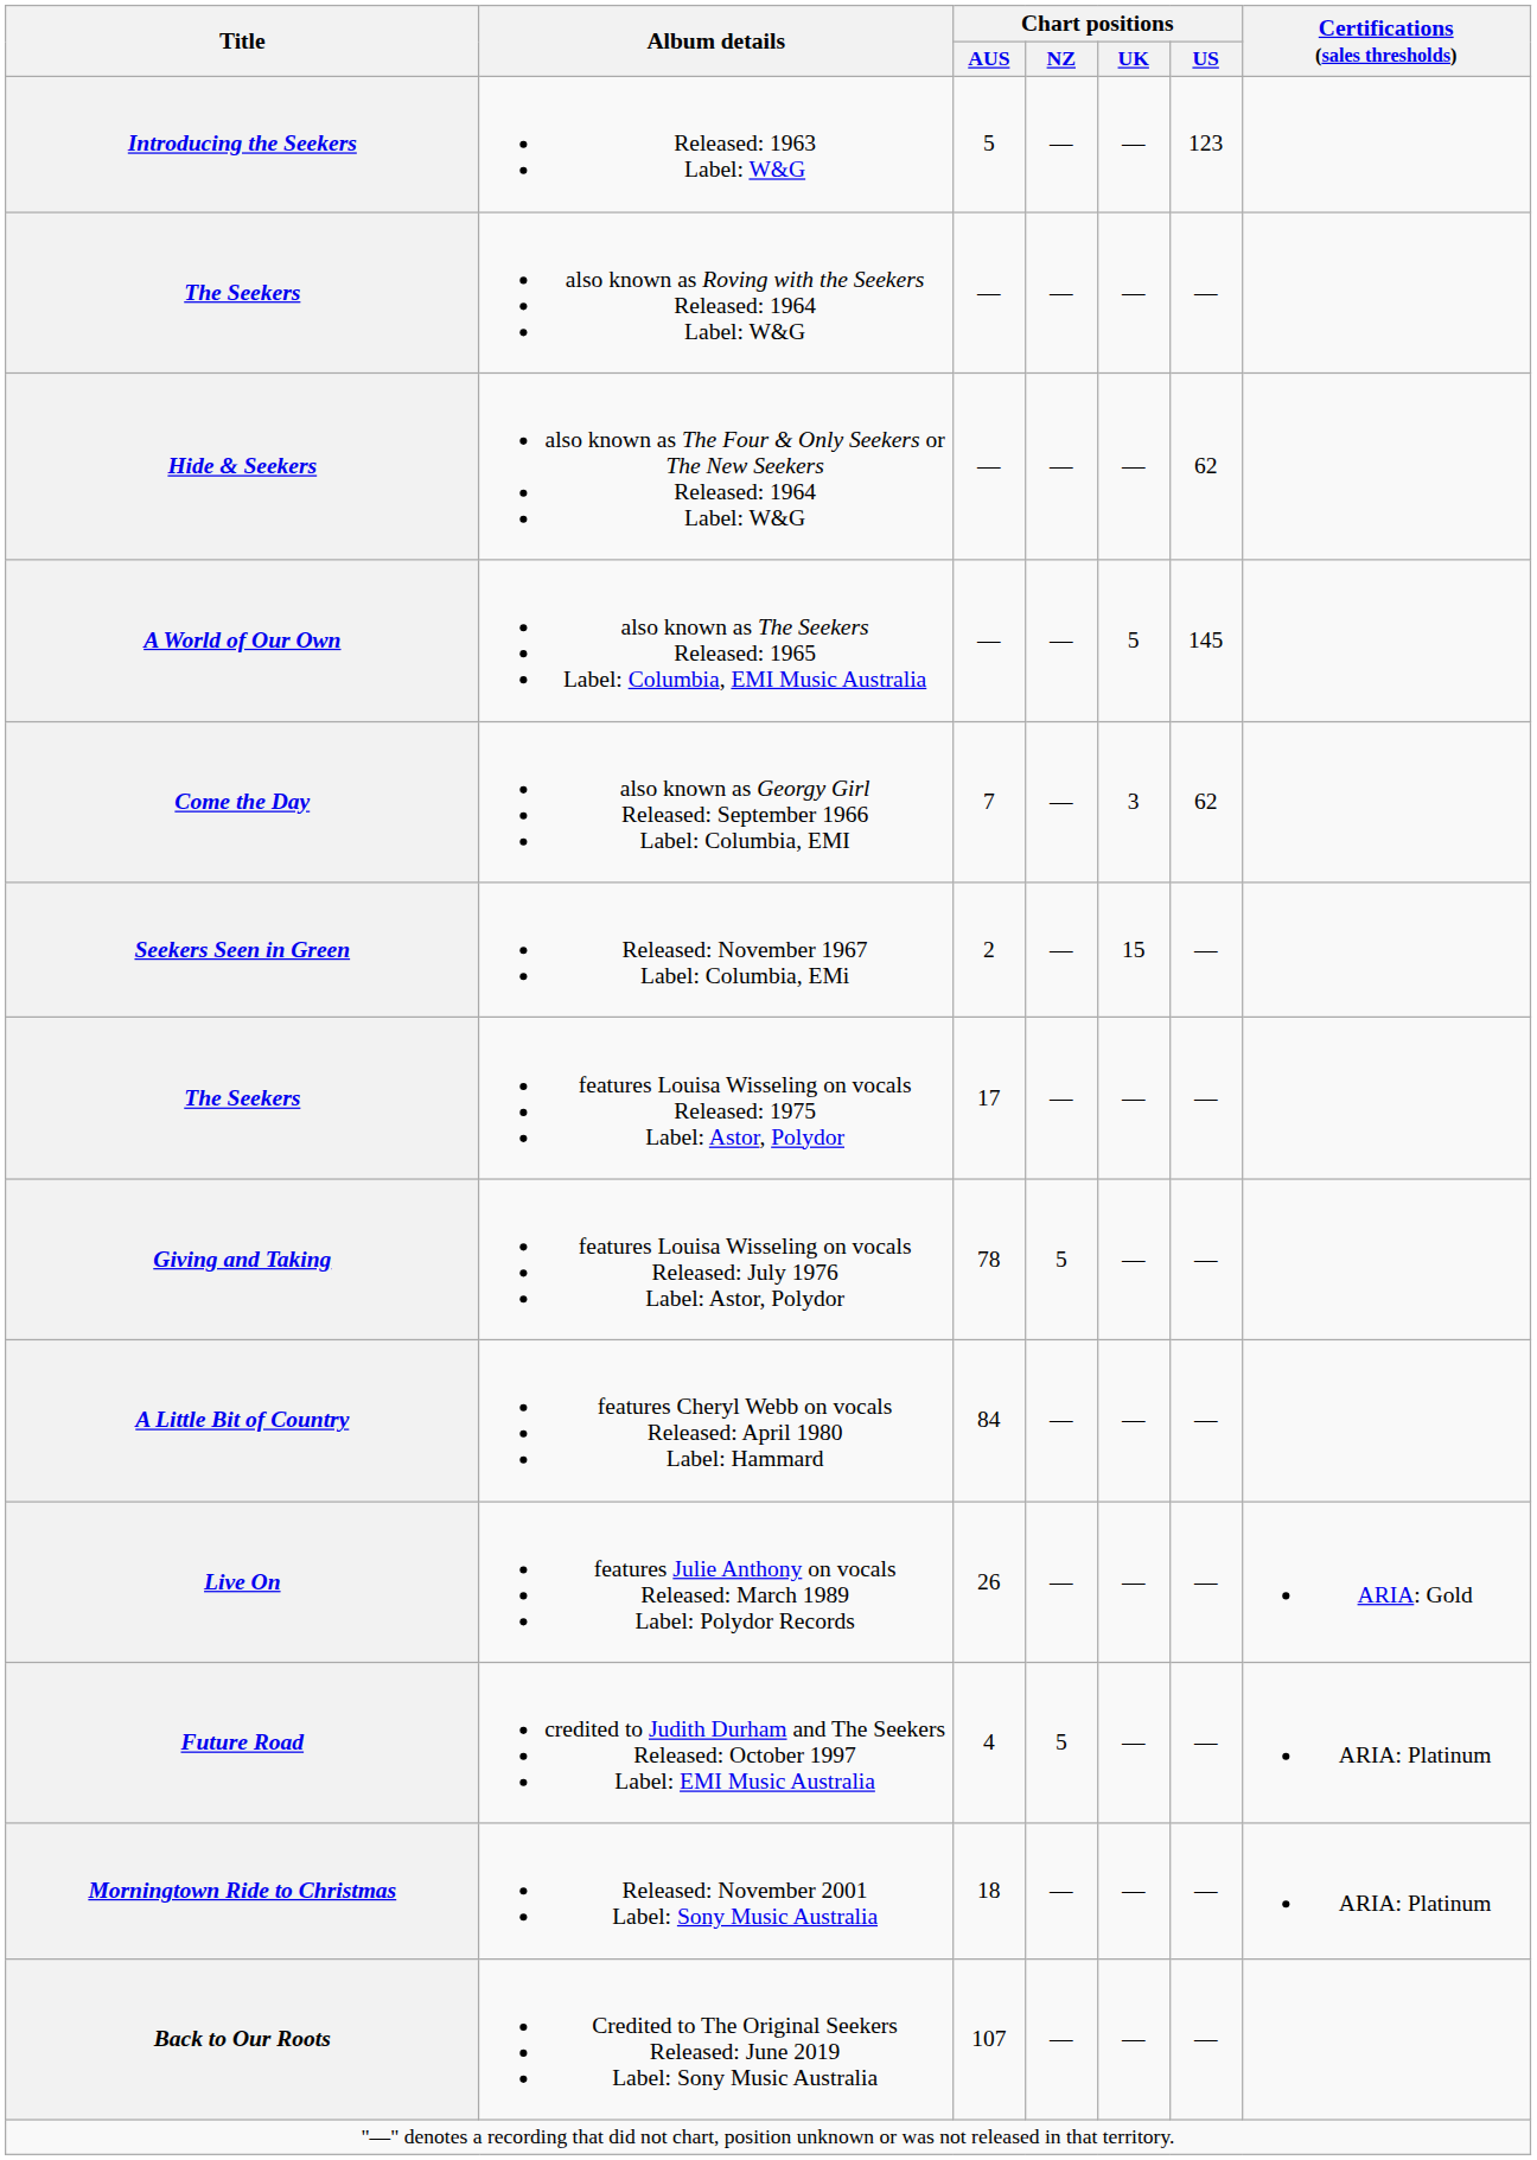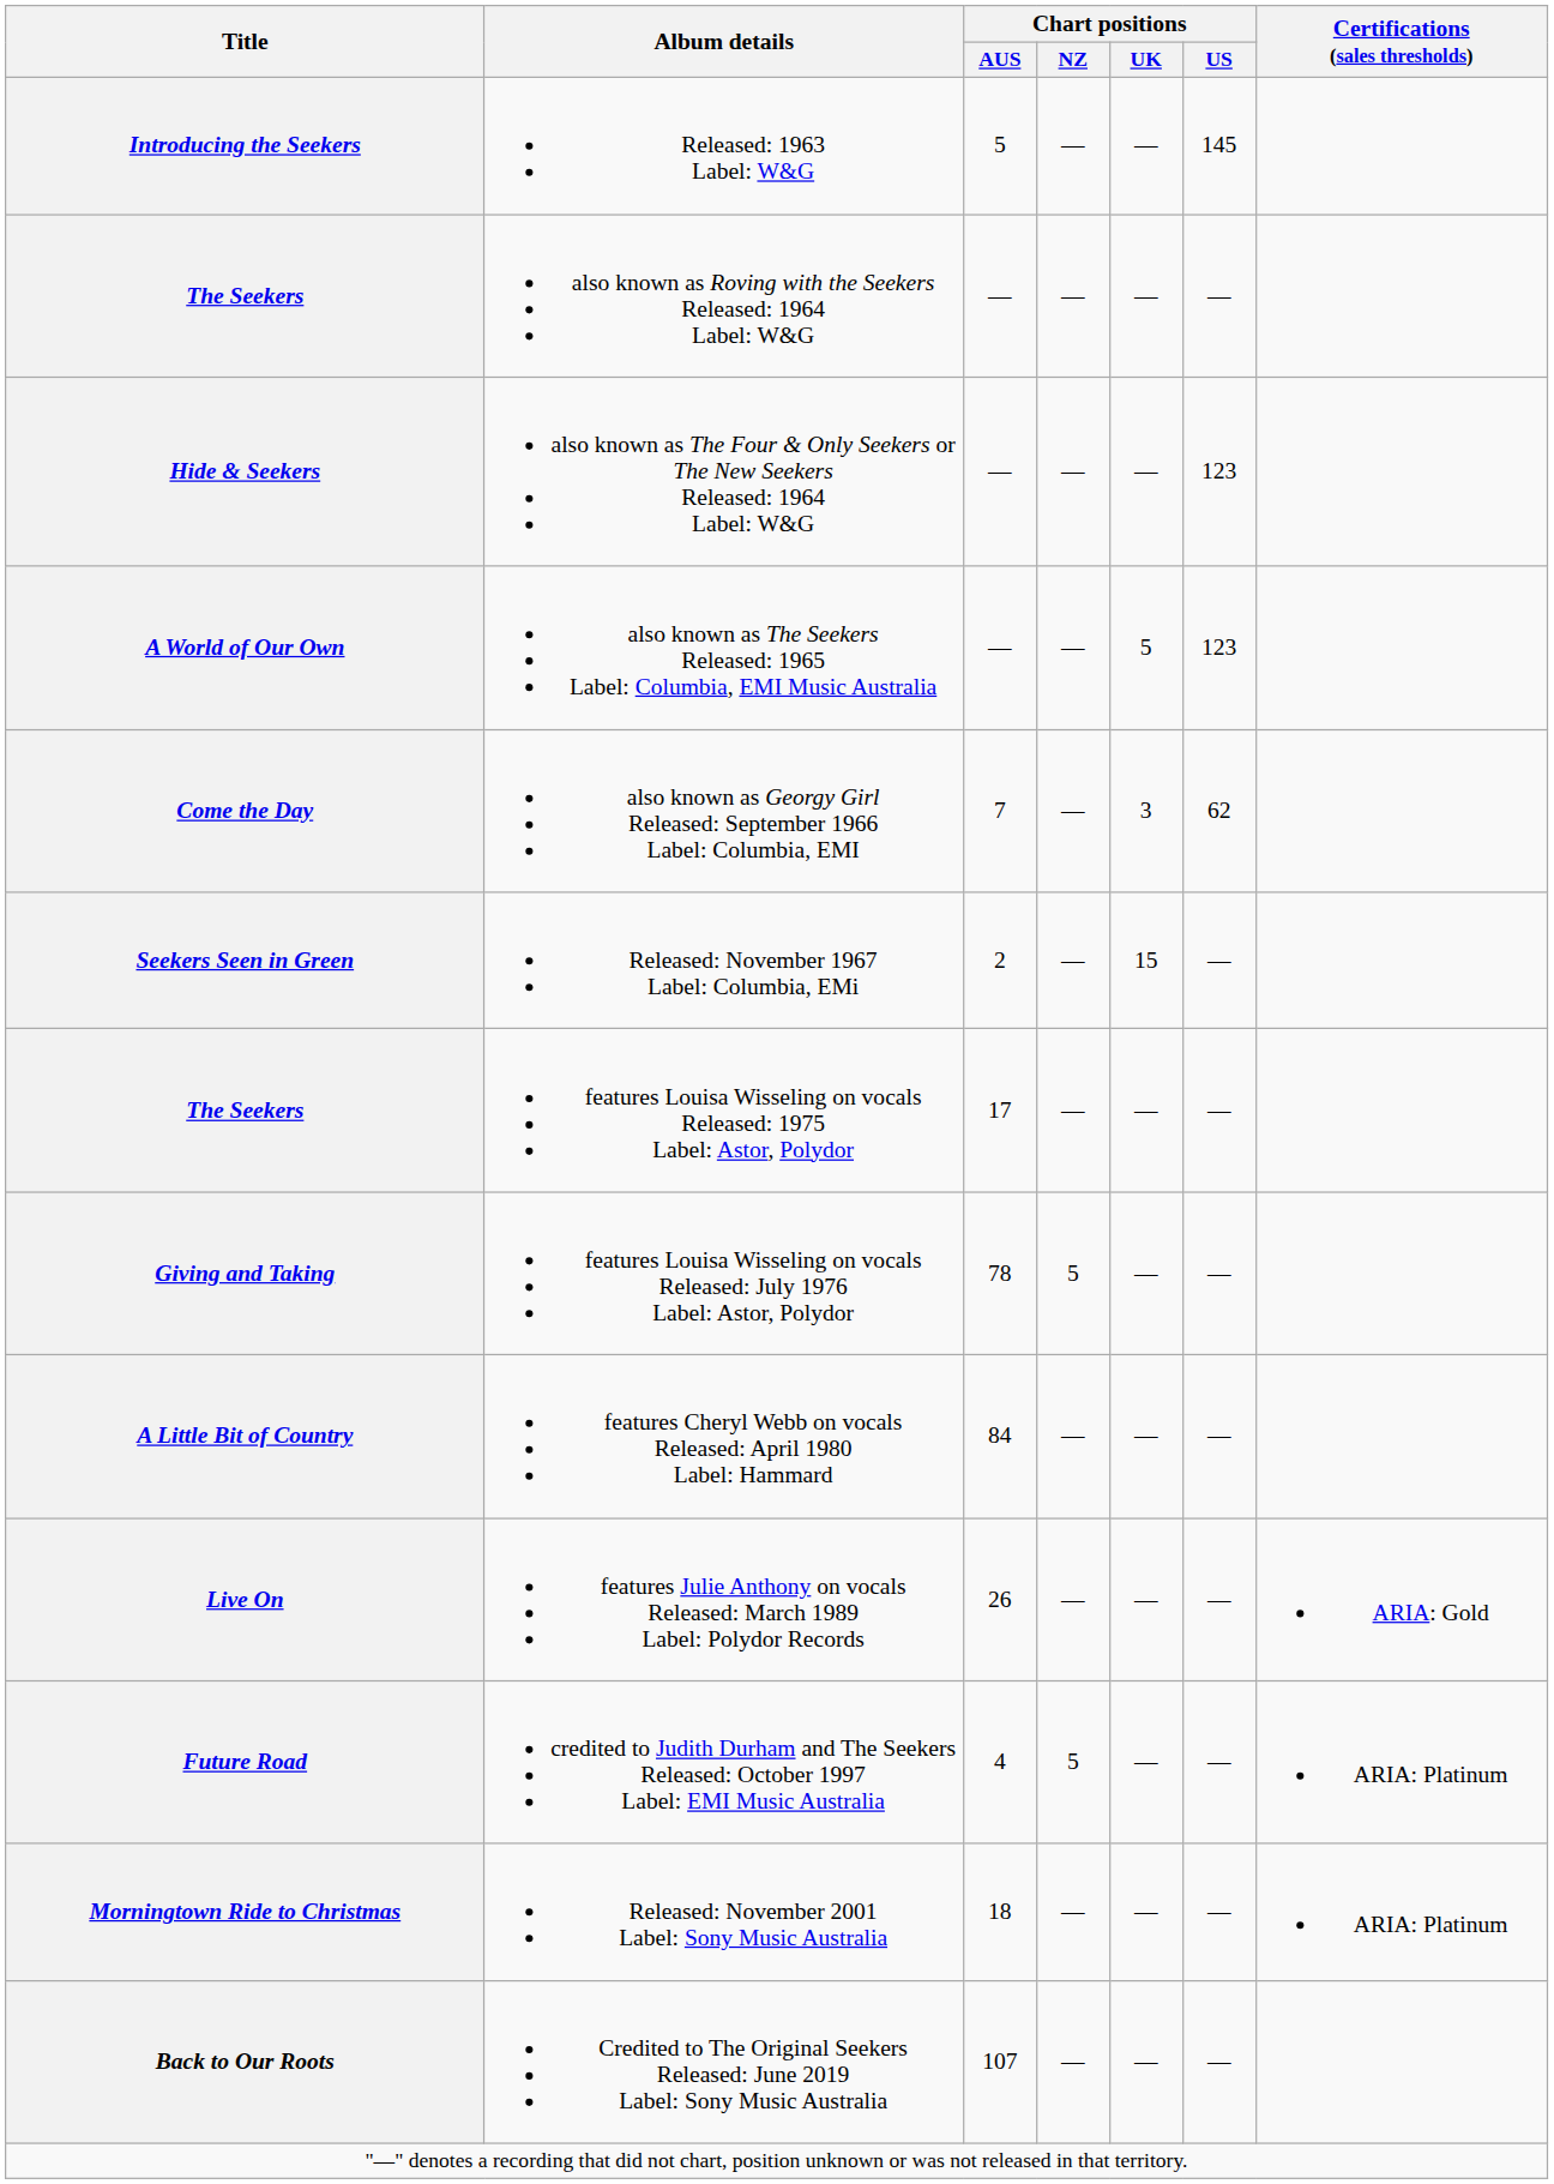Introducing the Seekers | Chart positions / US: 123 -> 145
Hide & Seekers | Chart positions / US: 62 -> 123
A World of Our Own | Chart positions / US: 145 -> 123
